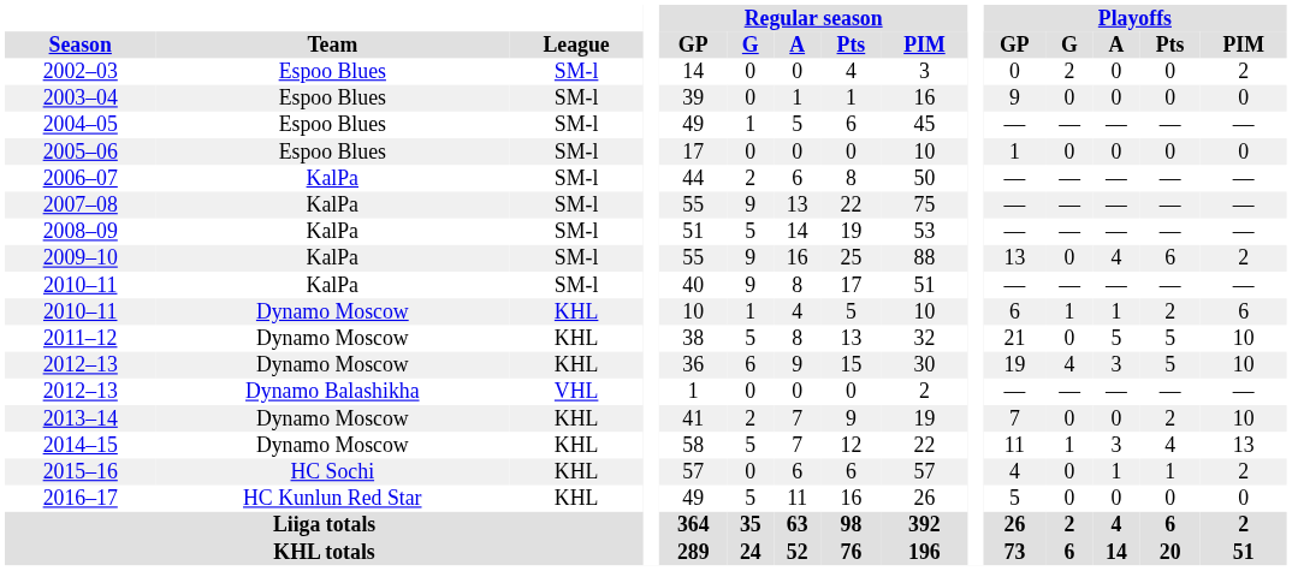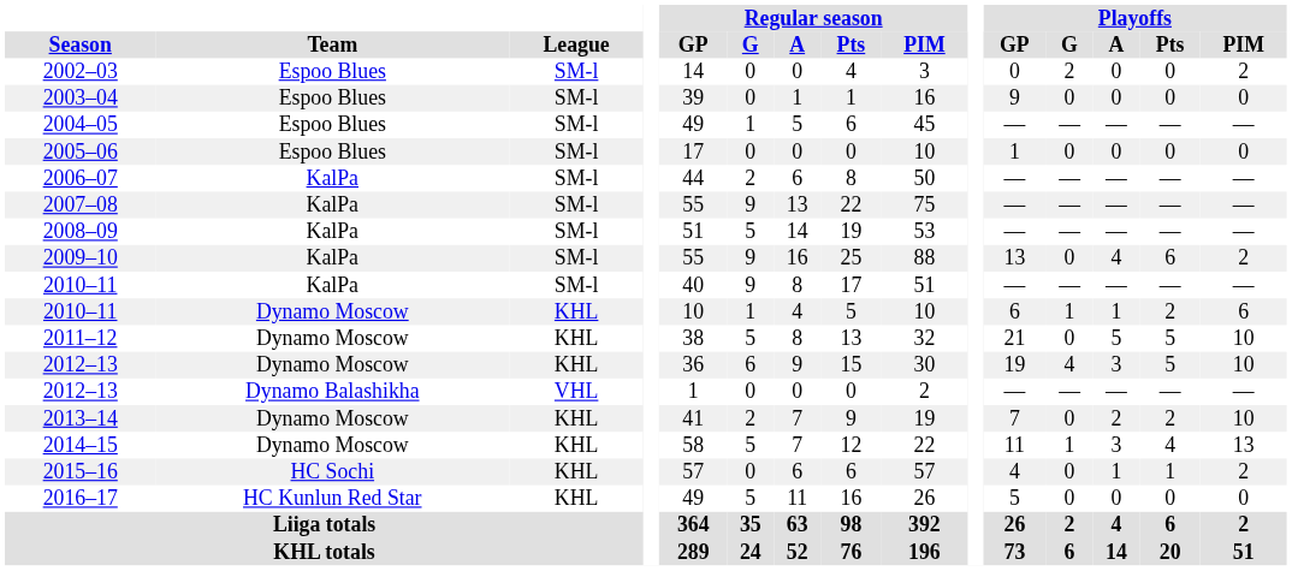2013–14 | Playoffs / A: 0 -> 2
